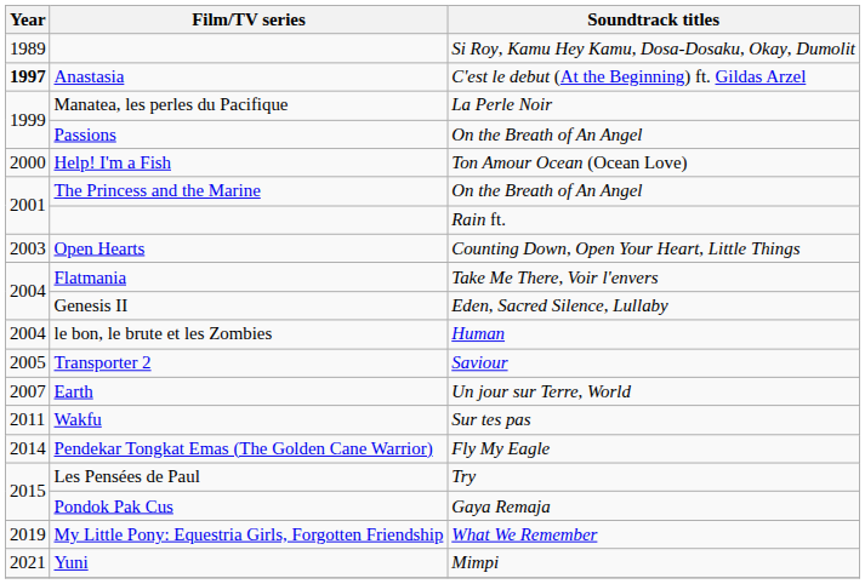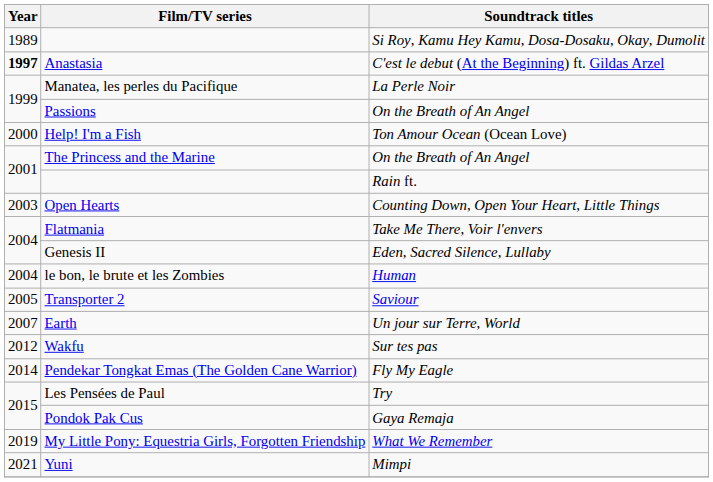Wakfu | Year: 2011 -> 2012
